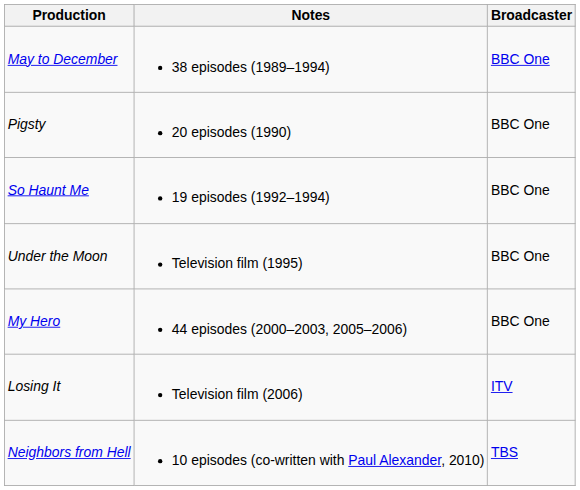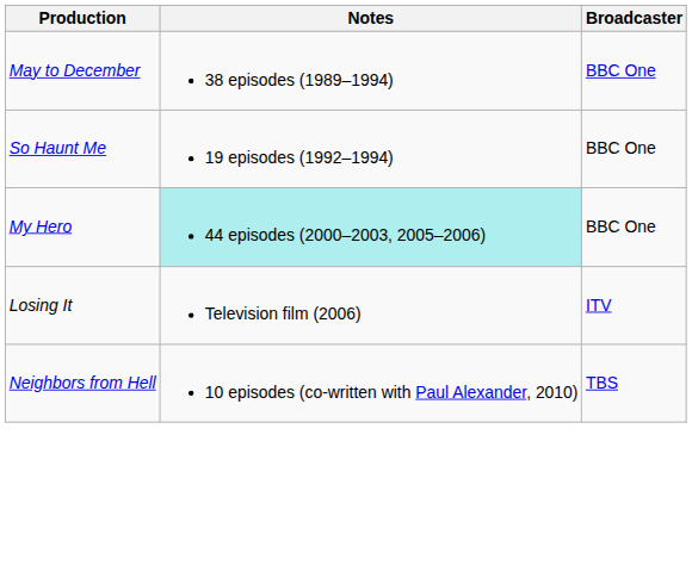- row: Pigsty | 20 episodes (1990) | BBC One
- row: Under the Moon | Television film (1995) | BBC One
My Hero | Notes: no background -> paleturquoise background
